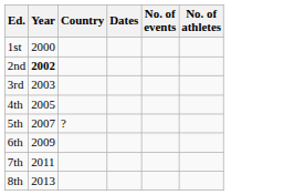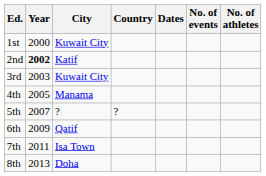+ column: City | Kuwait City | Katif | Kuwait City | Manama | ? | Qatif | Isa Town | Doha
